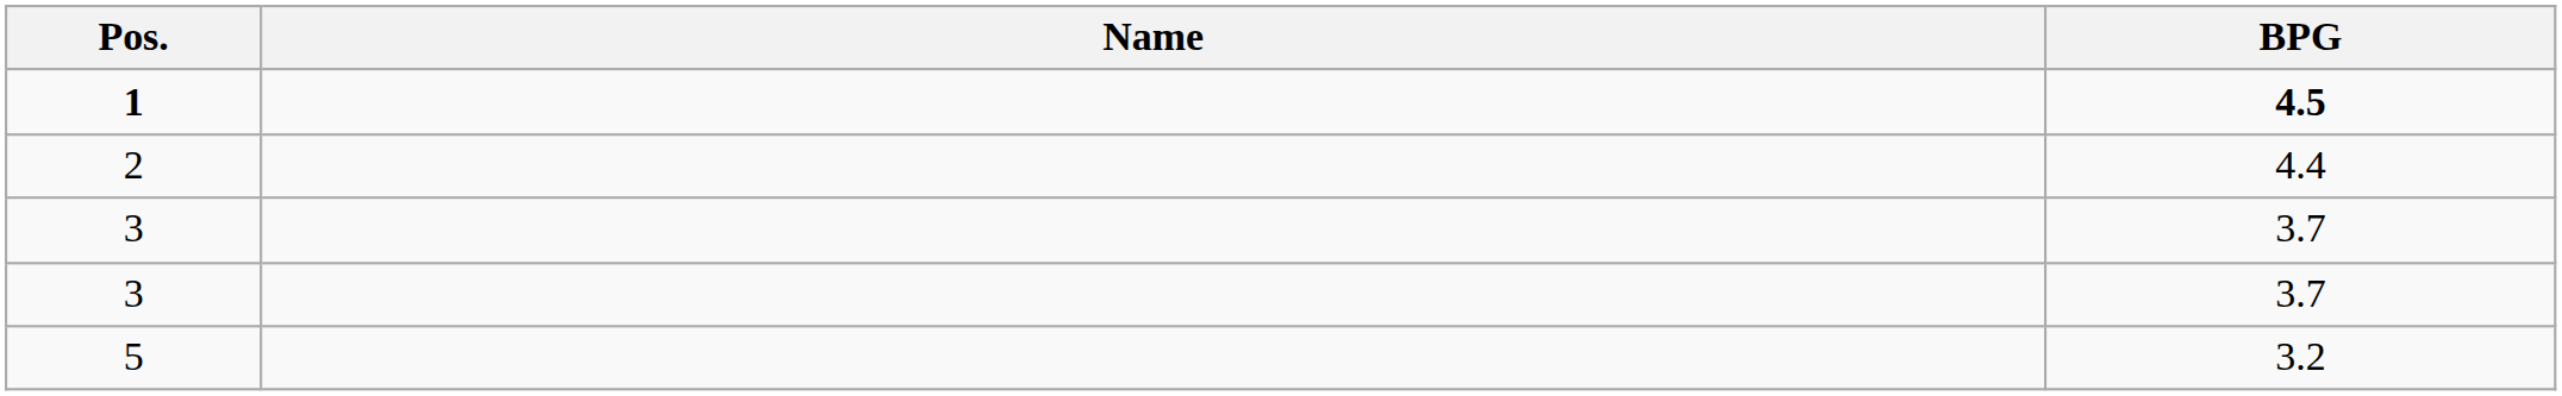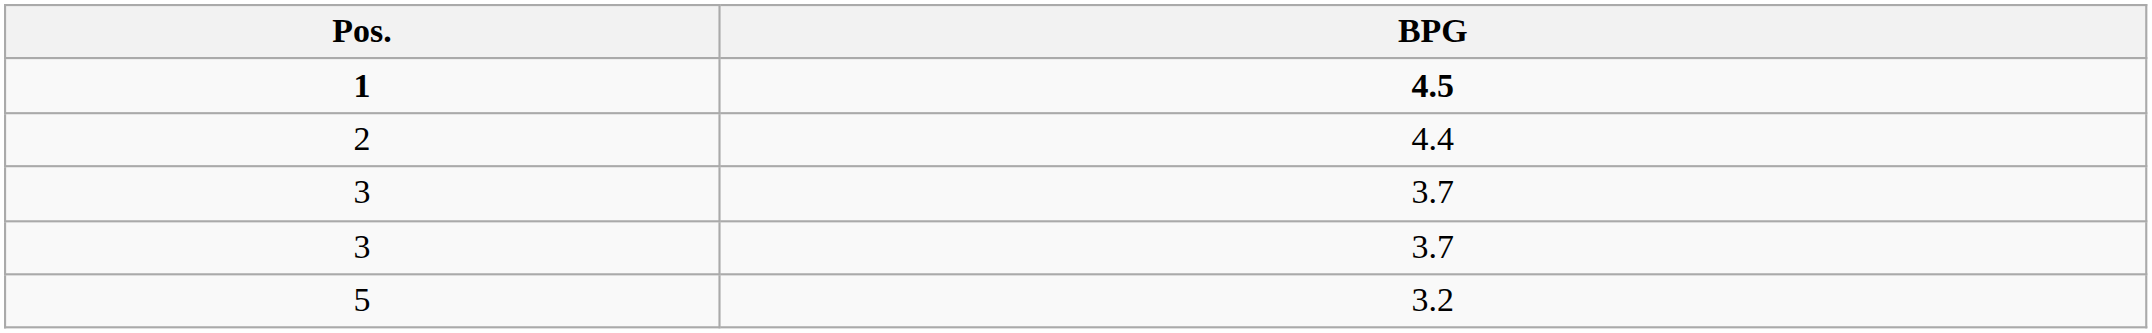- column: Name
